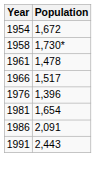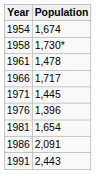1954 | Population: 1,672 -> 1,674
1966 | Population: 1,517 -> 1,717
+ row: 1971 | 1,445
